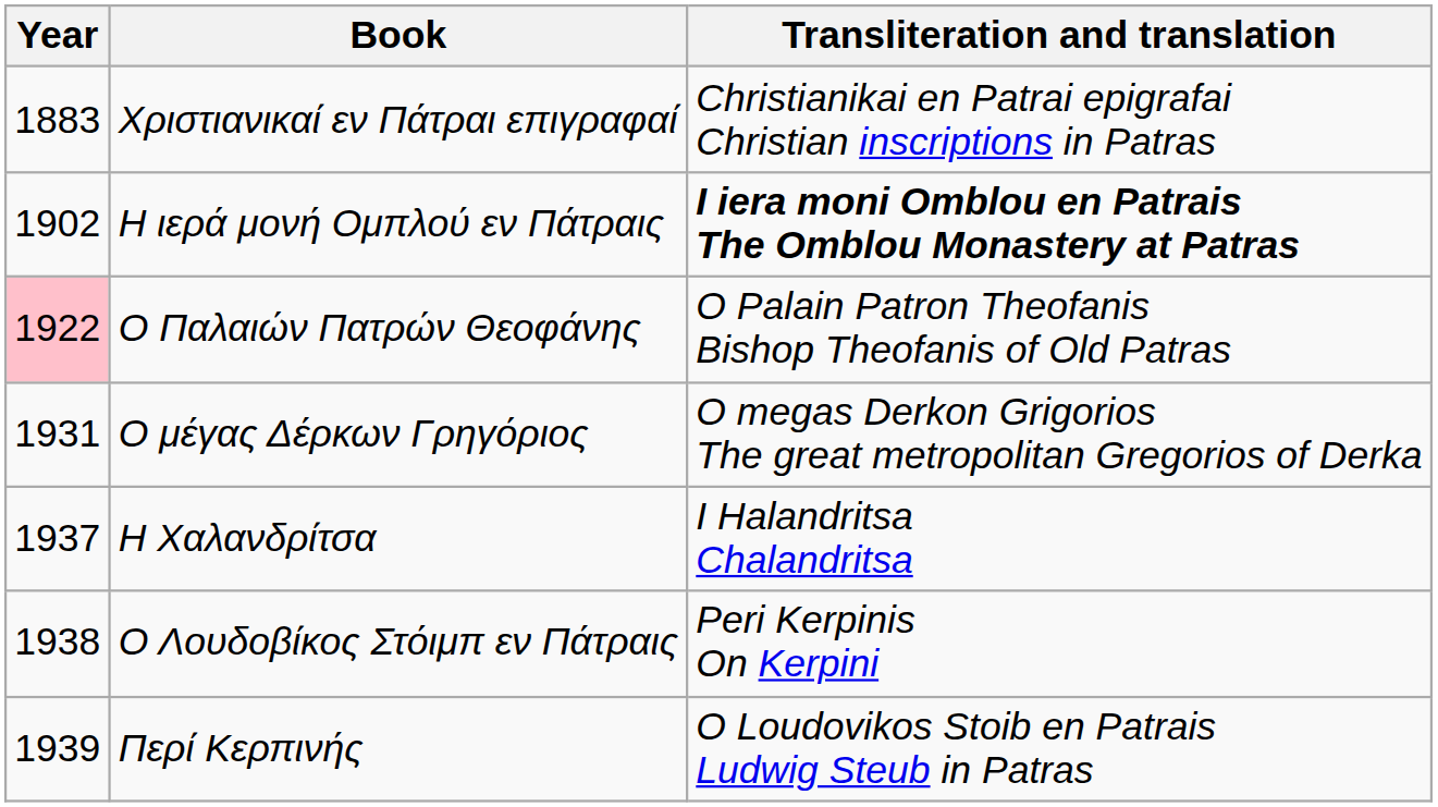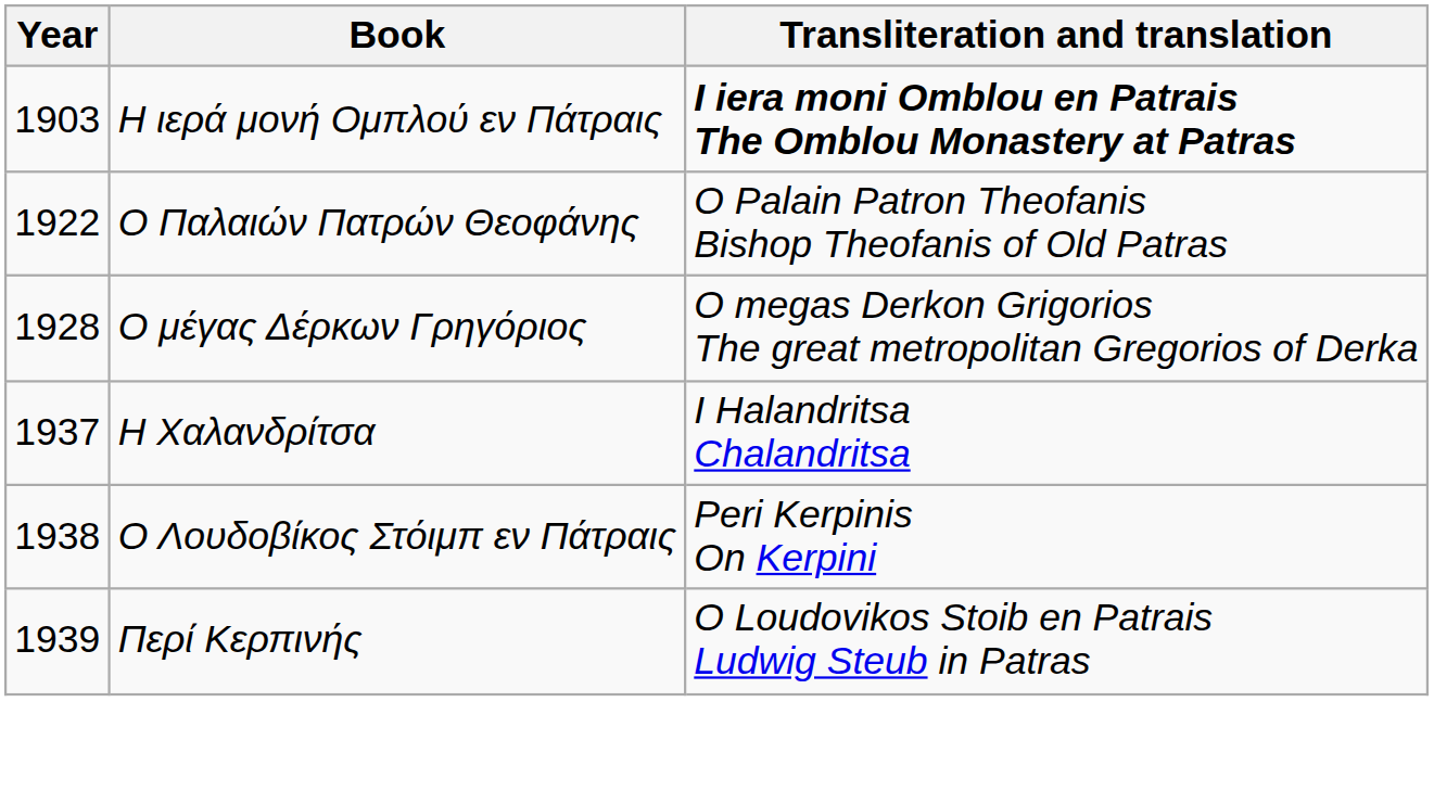- row: 1883 | Χριστιανικαί εν Πάτραι επιγραφαί | Christianikai en Patrai epigrafai Christian inscriptions in Patras
Η ιερά μονή Ομπλού εν Πάτραις | Year: 1902 -> 1903
Ο Παλαιών Πατρών Θεοφάνης | Year: pink background -> no background
Ο μέγας Δέρκων Γρηγόριος | Year: 1931 -> 1928
